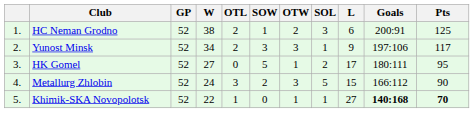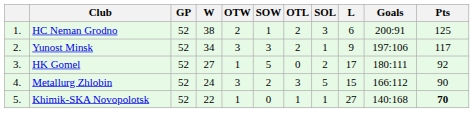columns swapped: OTW <-> OTL
HK Gomel | Pts: 95 -> 92
Khimik-SKA Novopolotsk | Goals: bold -> normal
